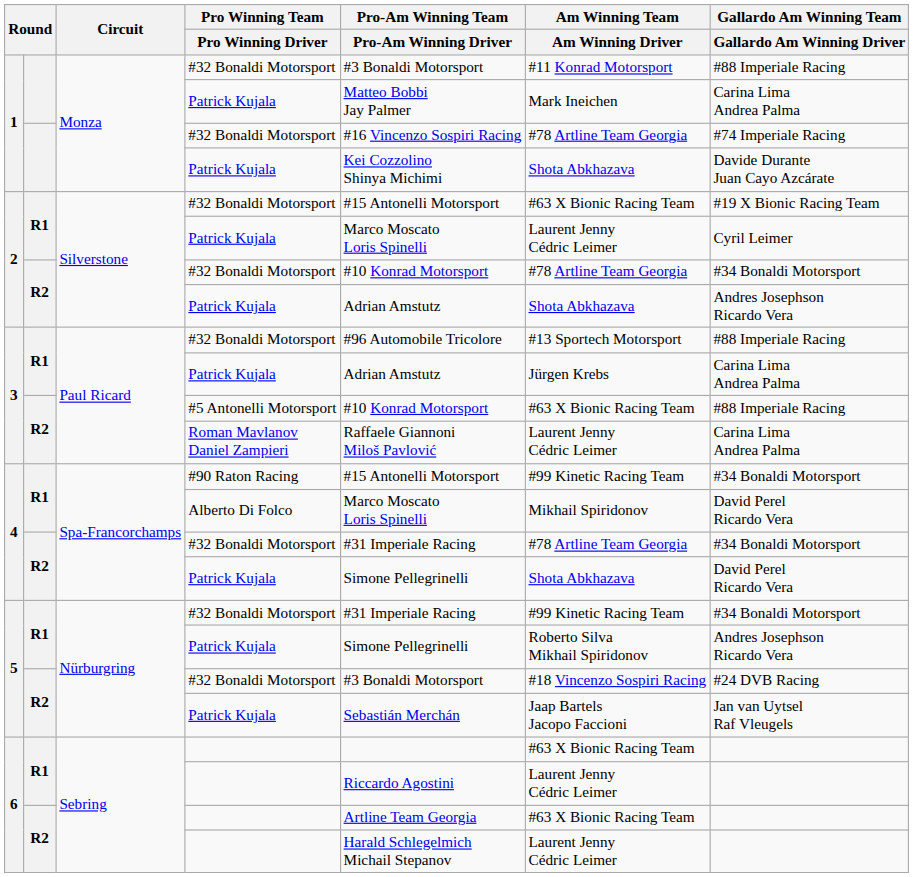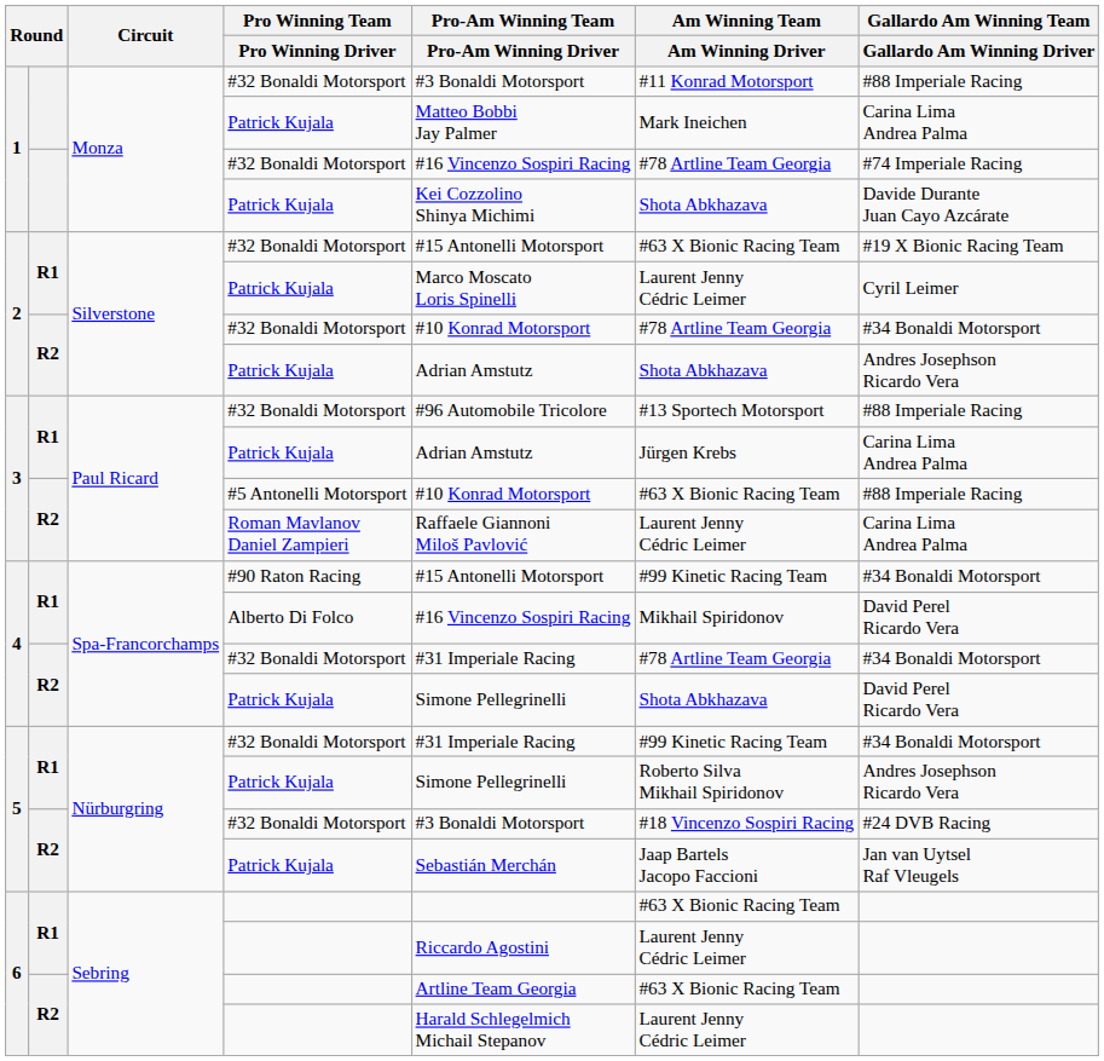Alberto Di Folco | Pro-Am Winning Team / Pro-Am Winning Driver: Marco Moscato Loris Spinelli -> #16 Vincenzo Sospiri Racing
